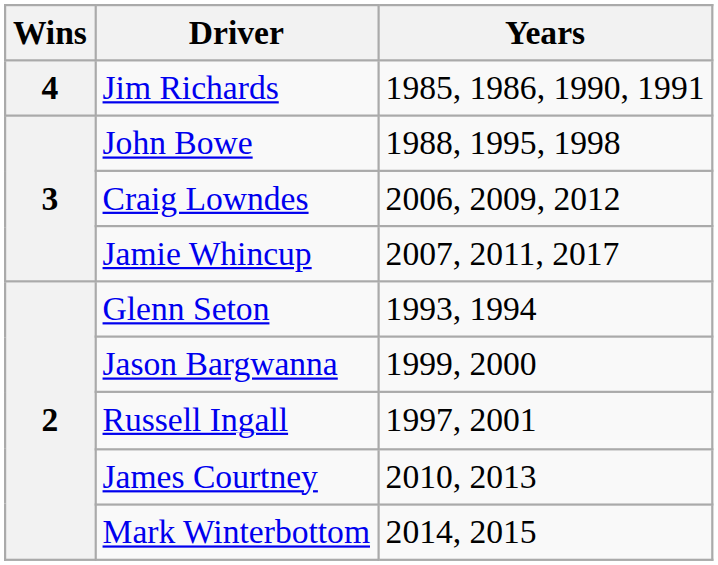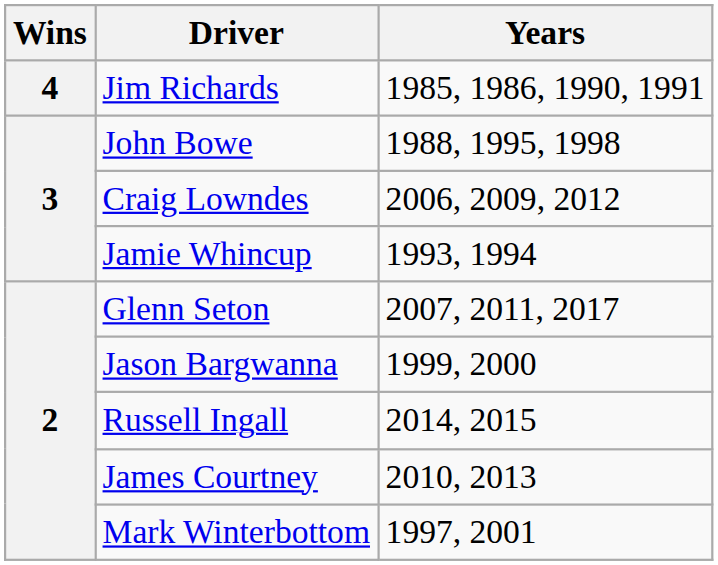Jamie Whincup | Years: 2007, 2011, 2017 -> 1993, 1994
Glenn Seton | Years: 1993, 1994 -> 2007, 2011, 2017
Russell Ingall | Years: 1997, 2001 -> 2014, 2015
Mark Winterbottom | Years: 2014, 2015 -> 1997, 2001
